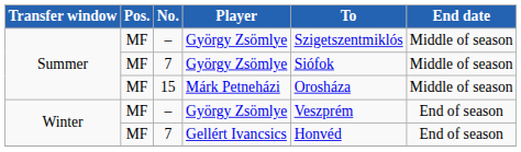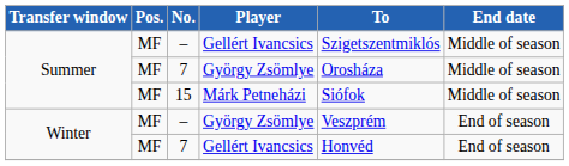Summer / – | Player: György Zsömlye -> Gellért Ivancsics
Summer / 7 | To: Siófok -> Orosháza
15 | To: Orosháza -> Siófok
